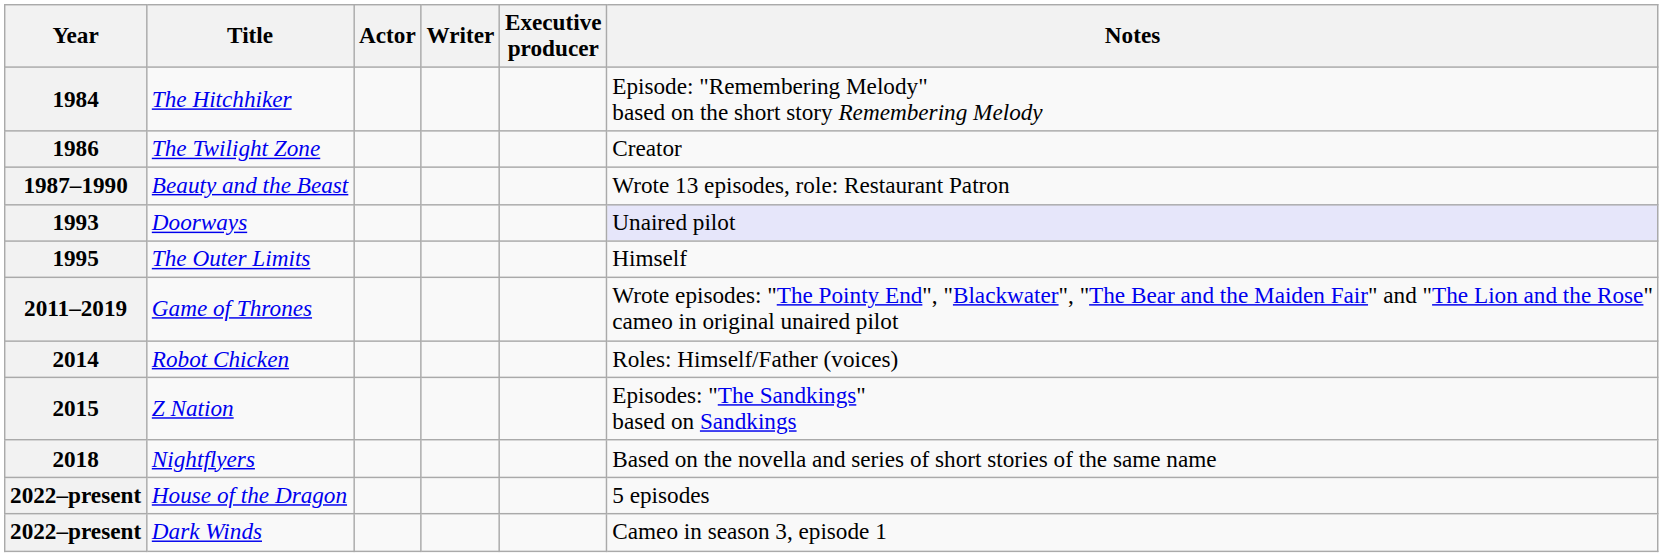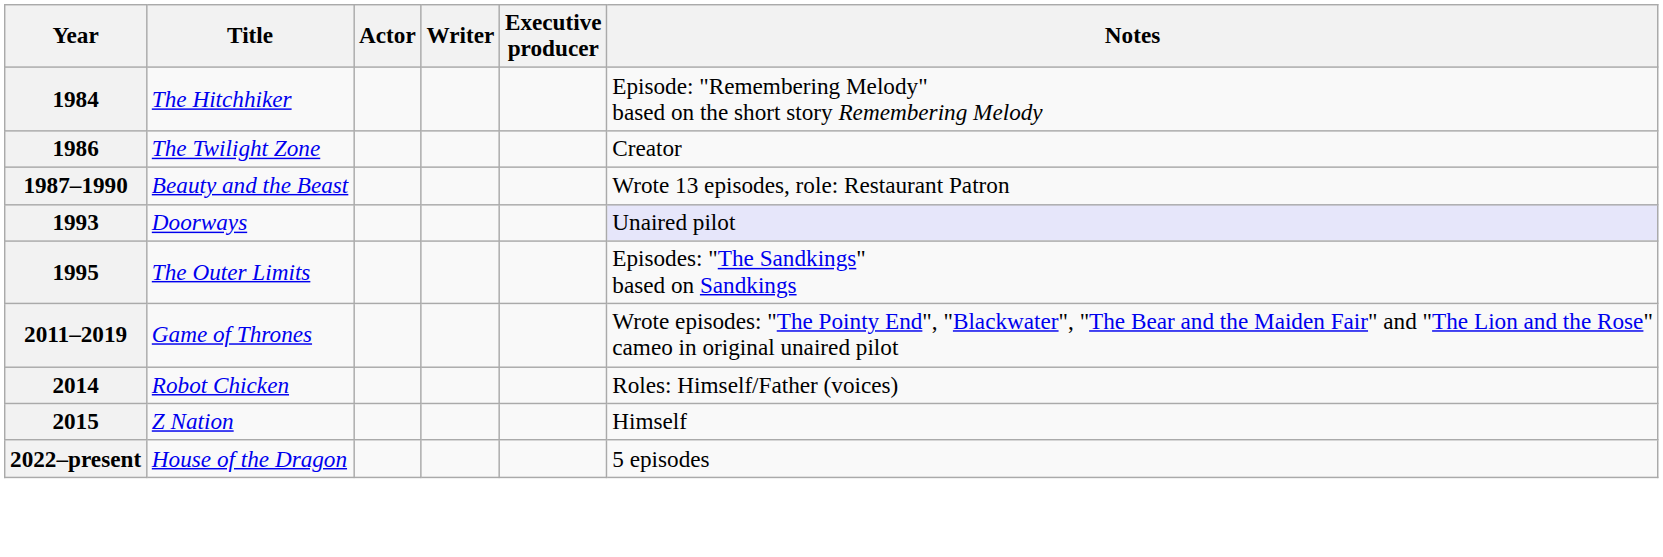1995 | Notes: Himself -> Episodes: "The Sandkings" based on Sandkings
2015 | Notes: Episodes: "The Sandkings" based on Sandkings -> Himself
- row: 2018 | Nightflyers | Based on the novella and series of short stories of the same name
- row: 2022–present | Dark Winds | Cameo in season 3, episode 1
